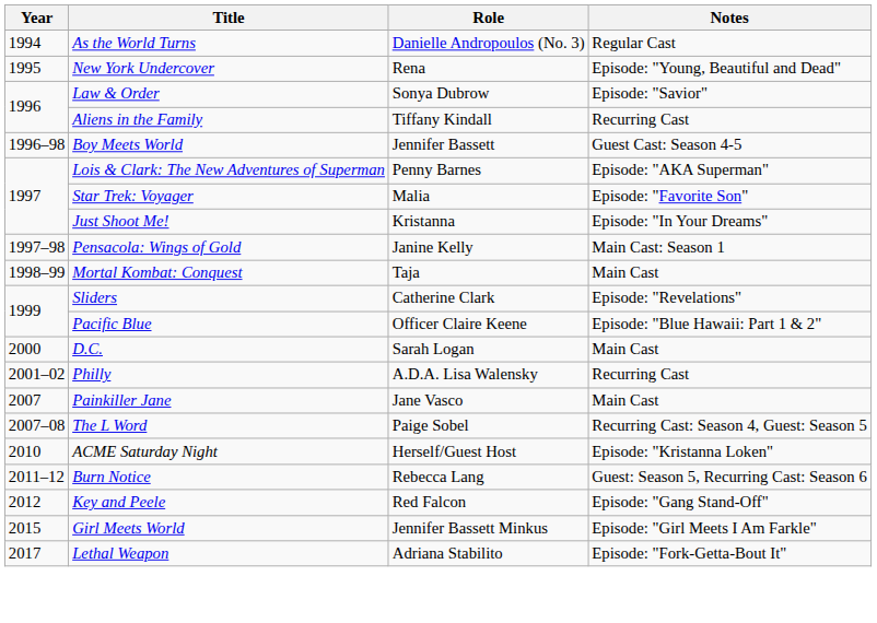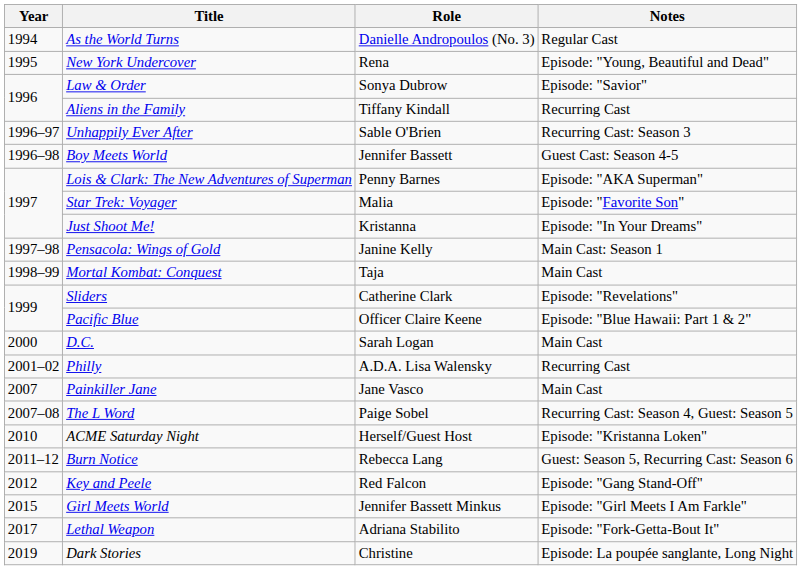+ row: 1996–97 | Unhappily Ever After | Sable O'Brien | Recurring Cast: Season 3
+ row: 2019 | Dark Stories | Christine | Episode: La poupée sanglante, Long Night
